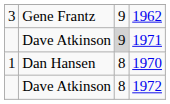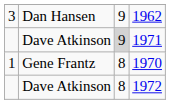1962 | column 2: Gene Frantz -> Dan Hansen
1970 | column 2: Dan Hansen -> Gene Frantz
